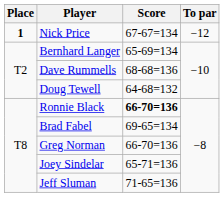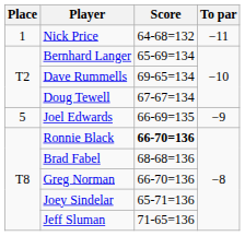Nick Price | Place: bold -> normal
Nick Price | Score: 67-67=134 -> 64-68=132
Nick Price | To par: −12 -> −11
Dave Rummells | Score: 68-68=136 -> 69-65=134
Doug Tewell | Score: 64-68=132 -> 67-67=134
+ row: 5 | Joel Edwards | 66-69=135 | −9
Brad Fabel | Score: 69-65=134 -> 68-68=136
